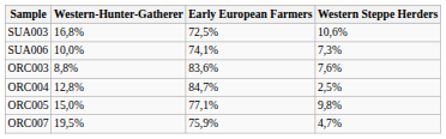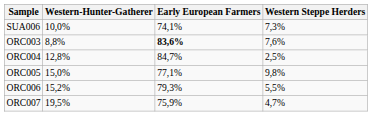- row: SUA003 | 16,8% | 72,5% | 10,6%
ORC003 | Early European Farmers: normal -> bold
+ row: ORC006 | 15,2% | 79,3% | 5,5%
